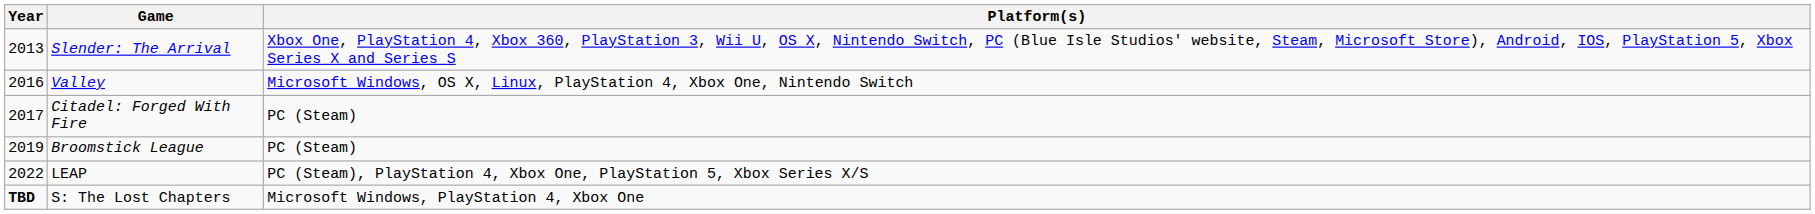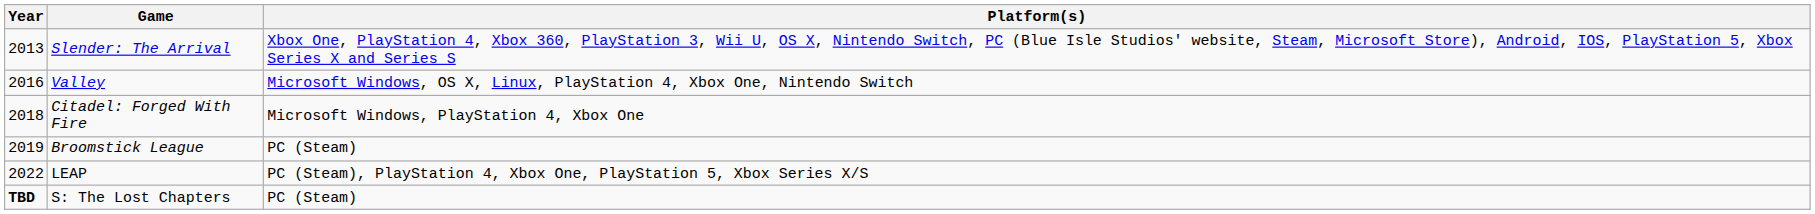Citadel: Forged With Fire | Year: 2017 -> 2018
Citadel: Forged With Fire | Platform(s): PC (Steam) -> Microsoft Windows, PlayStation 4, Xbox One
S: The Lost Chapters | Platform(s): Microsoft Windows, PlayStation 4, Xbox One -> PC (Steam)
